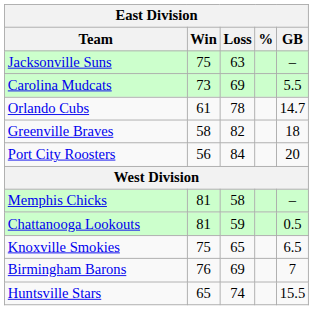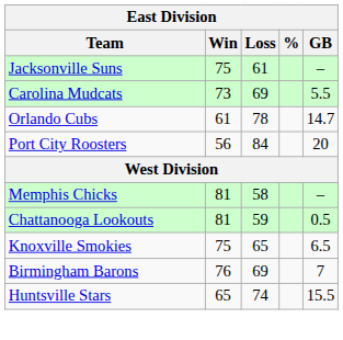Jacksonville Suns | Loss: 63 -> 61
- row: Greenville Braves | 58 | 82 | 18
